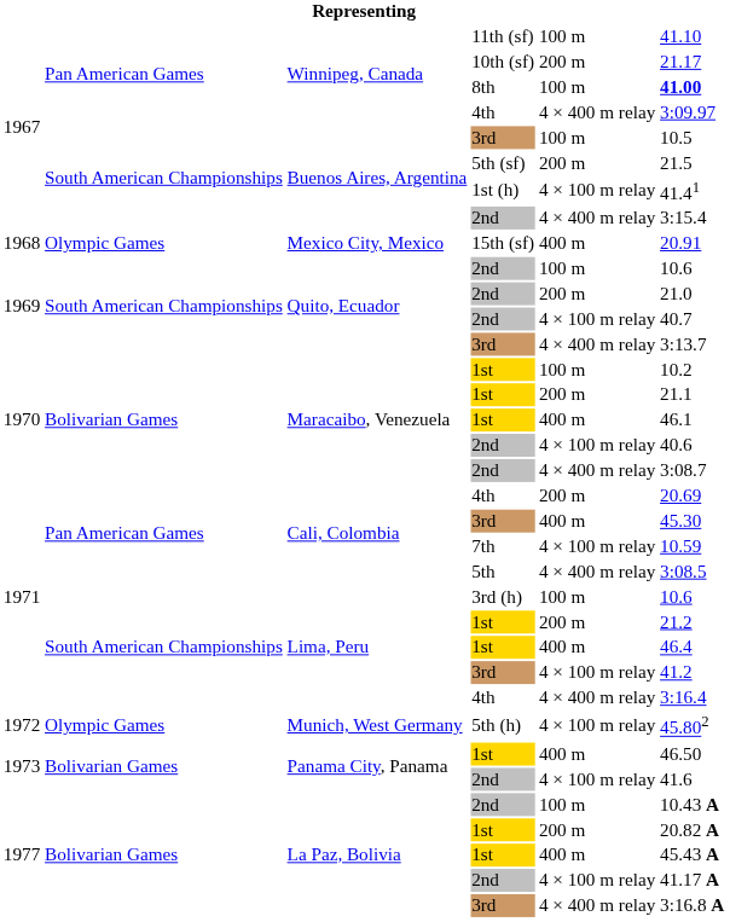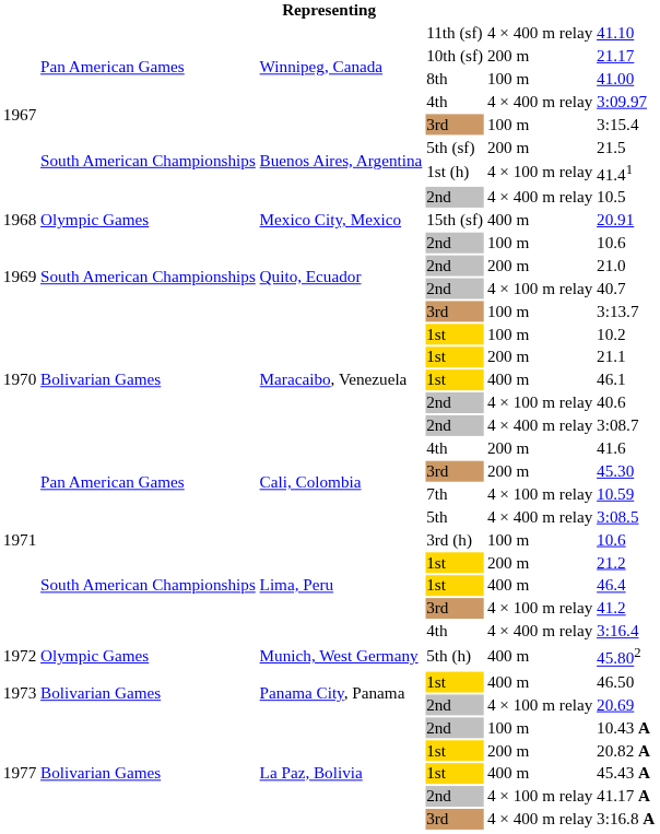11th (sf) | column 5: 100 m -> 4 × 400 m relay
8th | column 6: bold -> normal
Buenos Aires, Argentina / 3rd | column 6: 10.5 -> 3:15.4
Buenos Aires, Argentina / 2nd | column 6: 3:15.4 -> 10.5
Quito, Ecuador / 3rd | column 5: 4 × 400 m relay -> 100 m
Cali, Colombia / 4th | column 6: 20.69 -> 41.6
Cali, Colombia / 3rd | column 5: 400 m -> 200 m
5th (h) | column 5: 4 × 100 m relay -> 400 m
Panama City, Panama / 2nd | column 6: 41.6 -> 20.69
